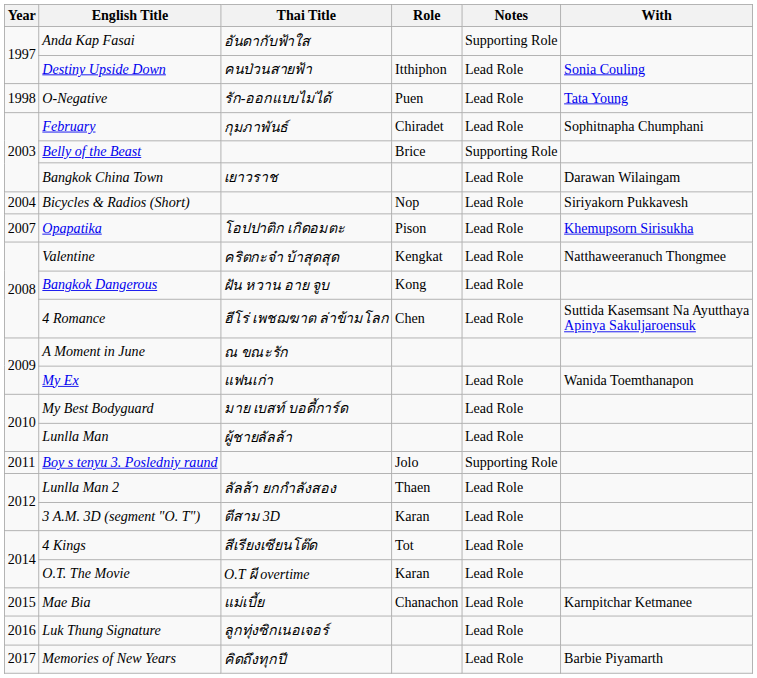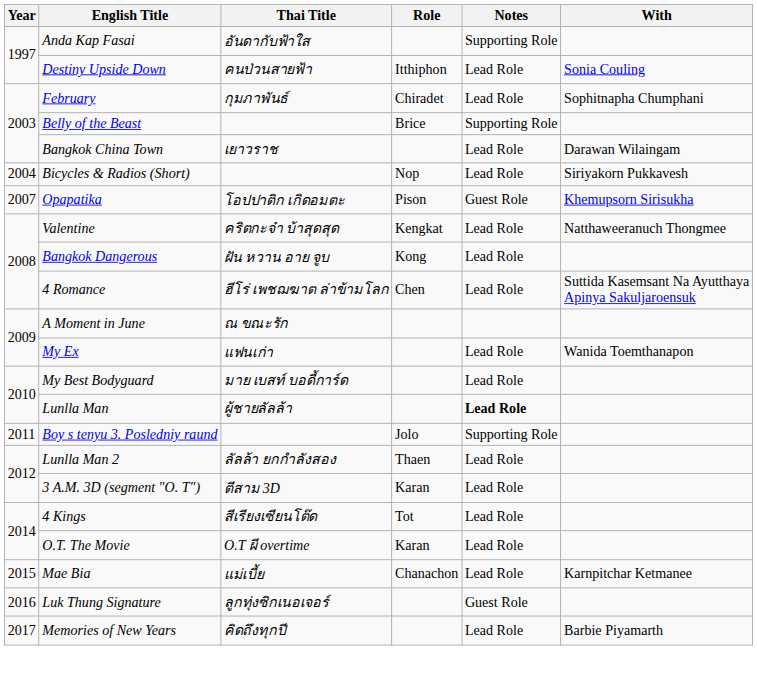- row: 1998 | O-Negative | รัก-ออกแบบไม่ได้ | Puen | Lead Role | Tata Young
Opapatika | Notes: Lead Role -> Guest Role
Lunlla Man | Notes: normal -> bold
Luk Thung Signature | Notes: Lead Role -> Guest Role
